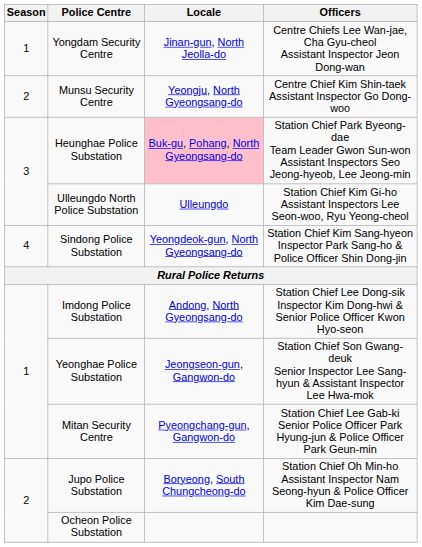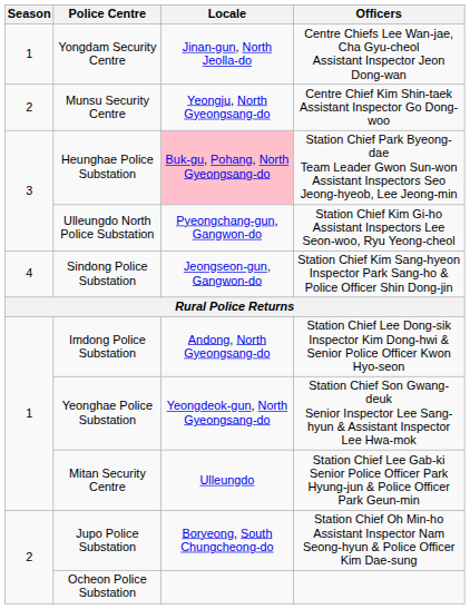Ulleungdo North Police Substation | Locale: Ulleungdo -> Pyeongchang-gun, Gangwon-do
Sindong Police Substation | Locale: Yeongdeok-gun, North Gyeongsang-do -> Jeongseon-gun, Gangwon-do
Yeonghae Police Substation | Locale: Jeongseon-gun, Gangwon-do -> Yeongdeok-gun, North Gyeongsang-do
Mitan Security Centre | Locale: Pyeongchang-gun, Gangwon-do -> Ulleungdo
